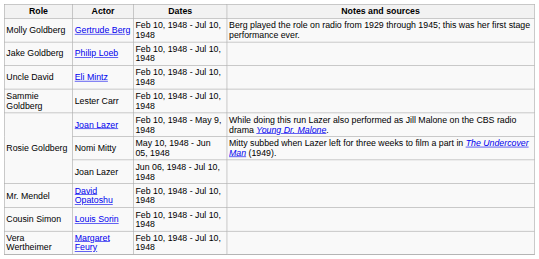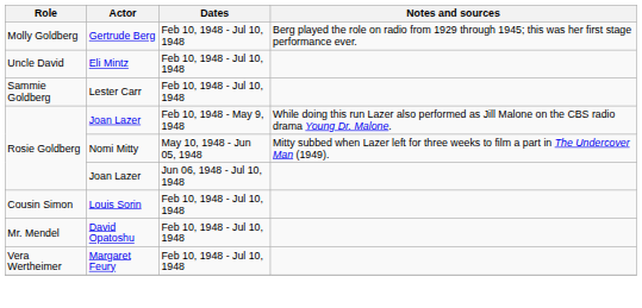- row: Jake Goldberg | Philip Loeb | Feb 10, 1948 - Jul 10, 1948
rows swapped: Louis Sorin <-> David Opatoshu
